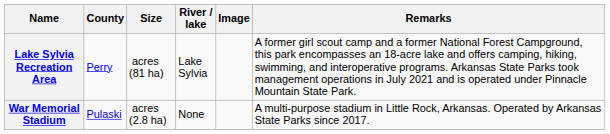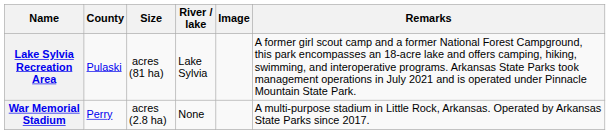Lake Sylvia Recreation Area | County: Perry -> Pulaski
War Memorial Stadium | County: Pulaski -> Perry
